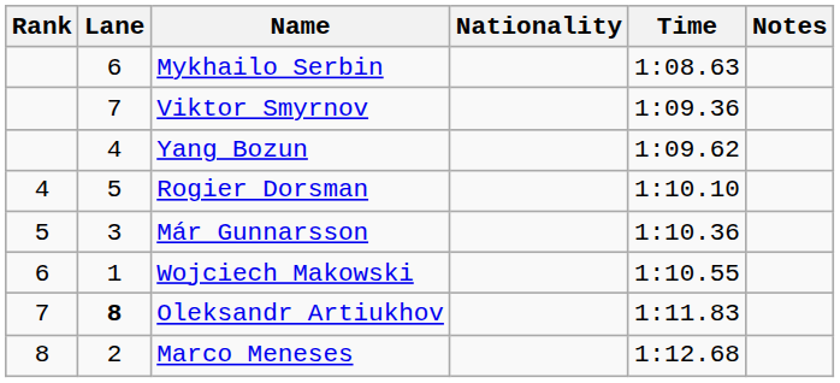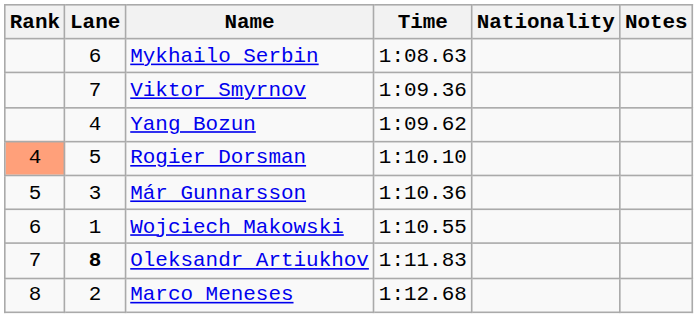columns swapped: Nationality <-> Time
Rogier Dorsman | Rank: no background -> lightsalmon background
